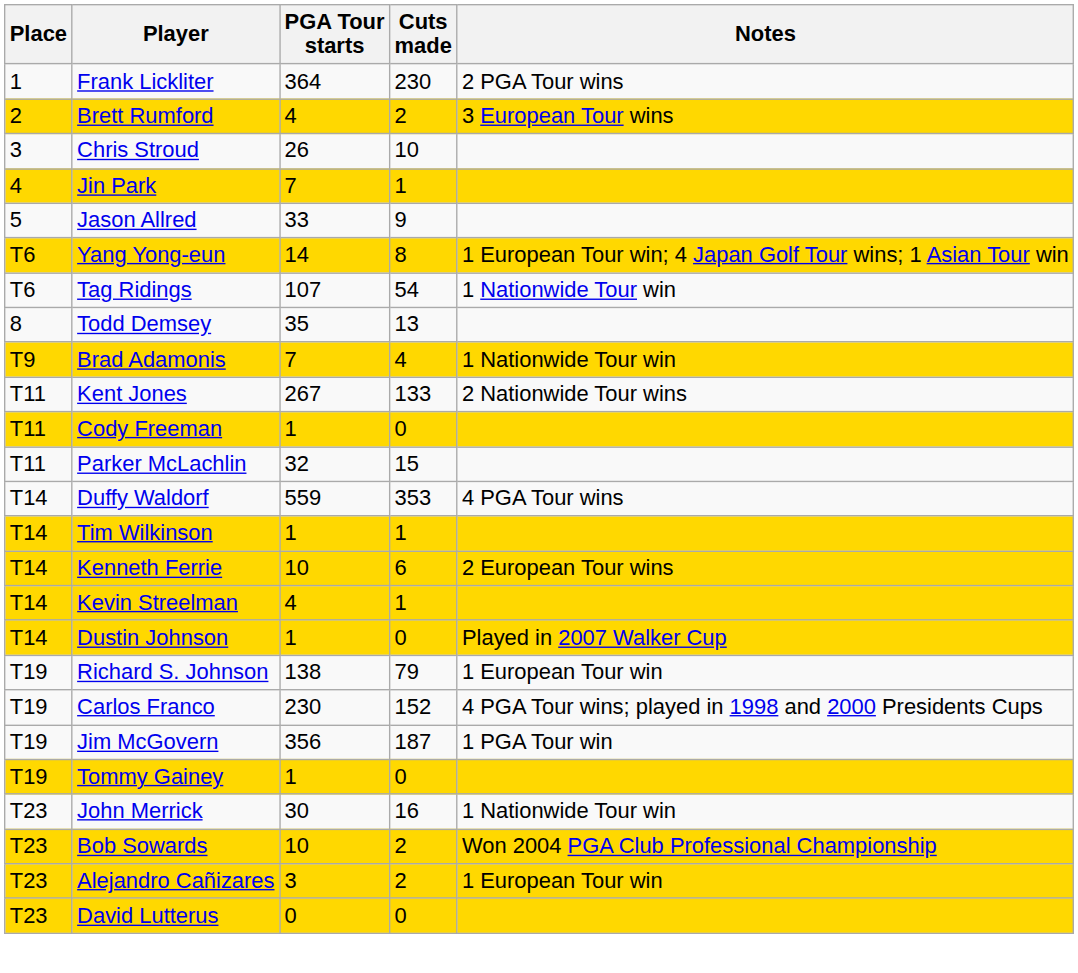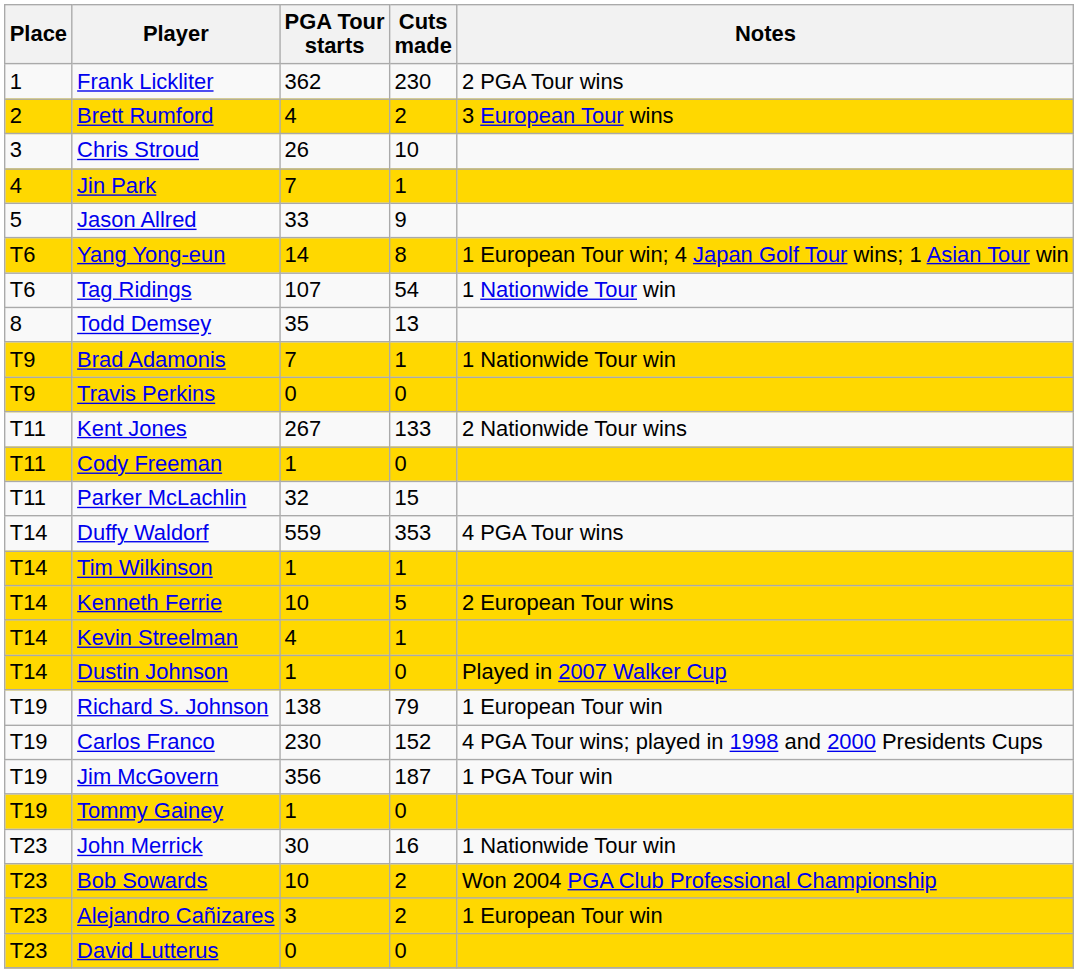Frank Lickliter | PGA Tour starts: 364 -> 362
Brad Adamonis | Cuts made: 4 -> 1
+ row: T9 | Travis Perkins | 0 | 0
Kenneth Ferrie | Cuts made: 6 -> 5
